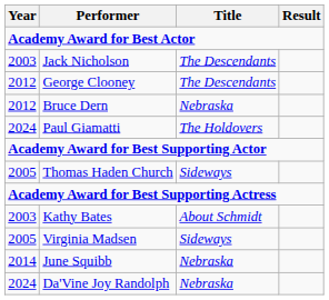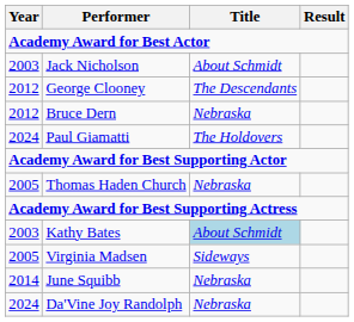Jack Nicholson | Title: The Descendants -> About Schmidt
Thomas Haden Church | Title: Sideways -> Nebraska
Kathy Bates | Title: no background -> lightblue background
